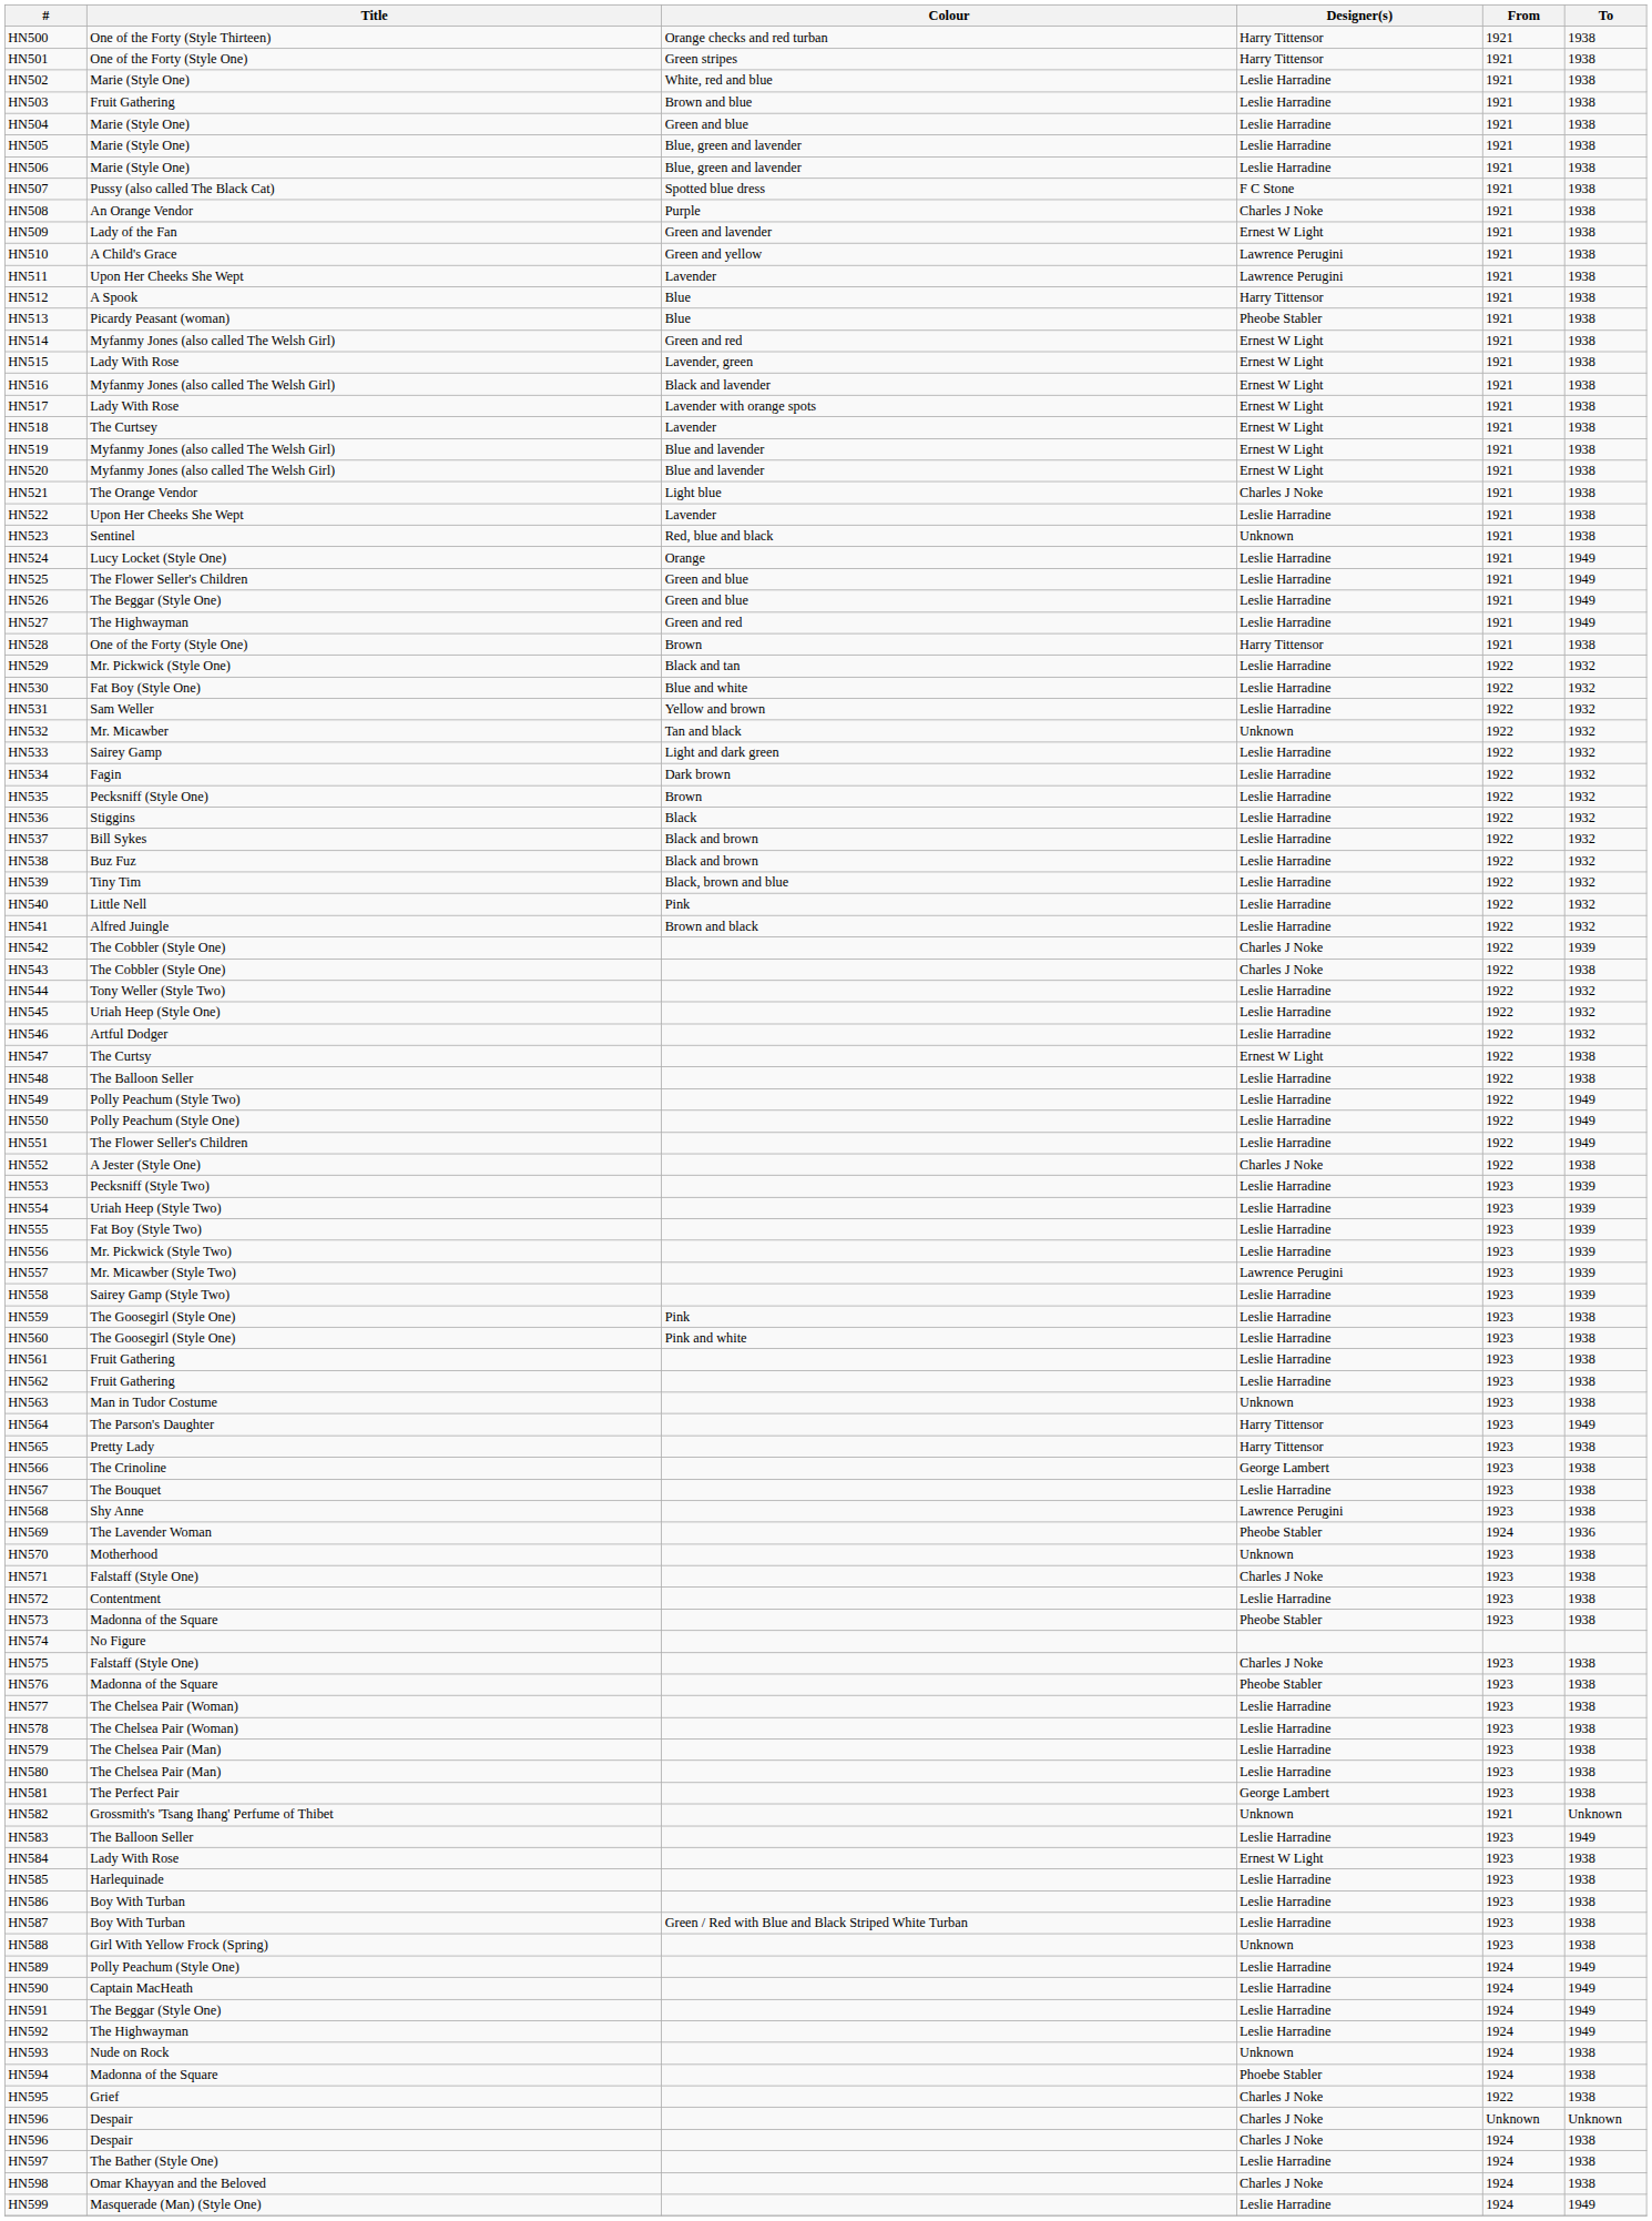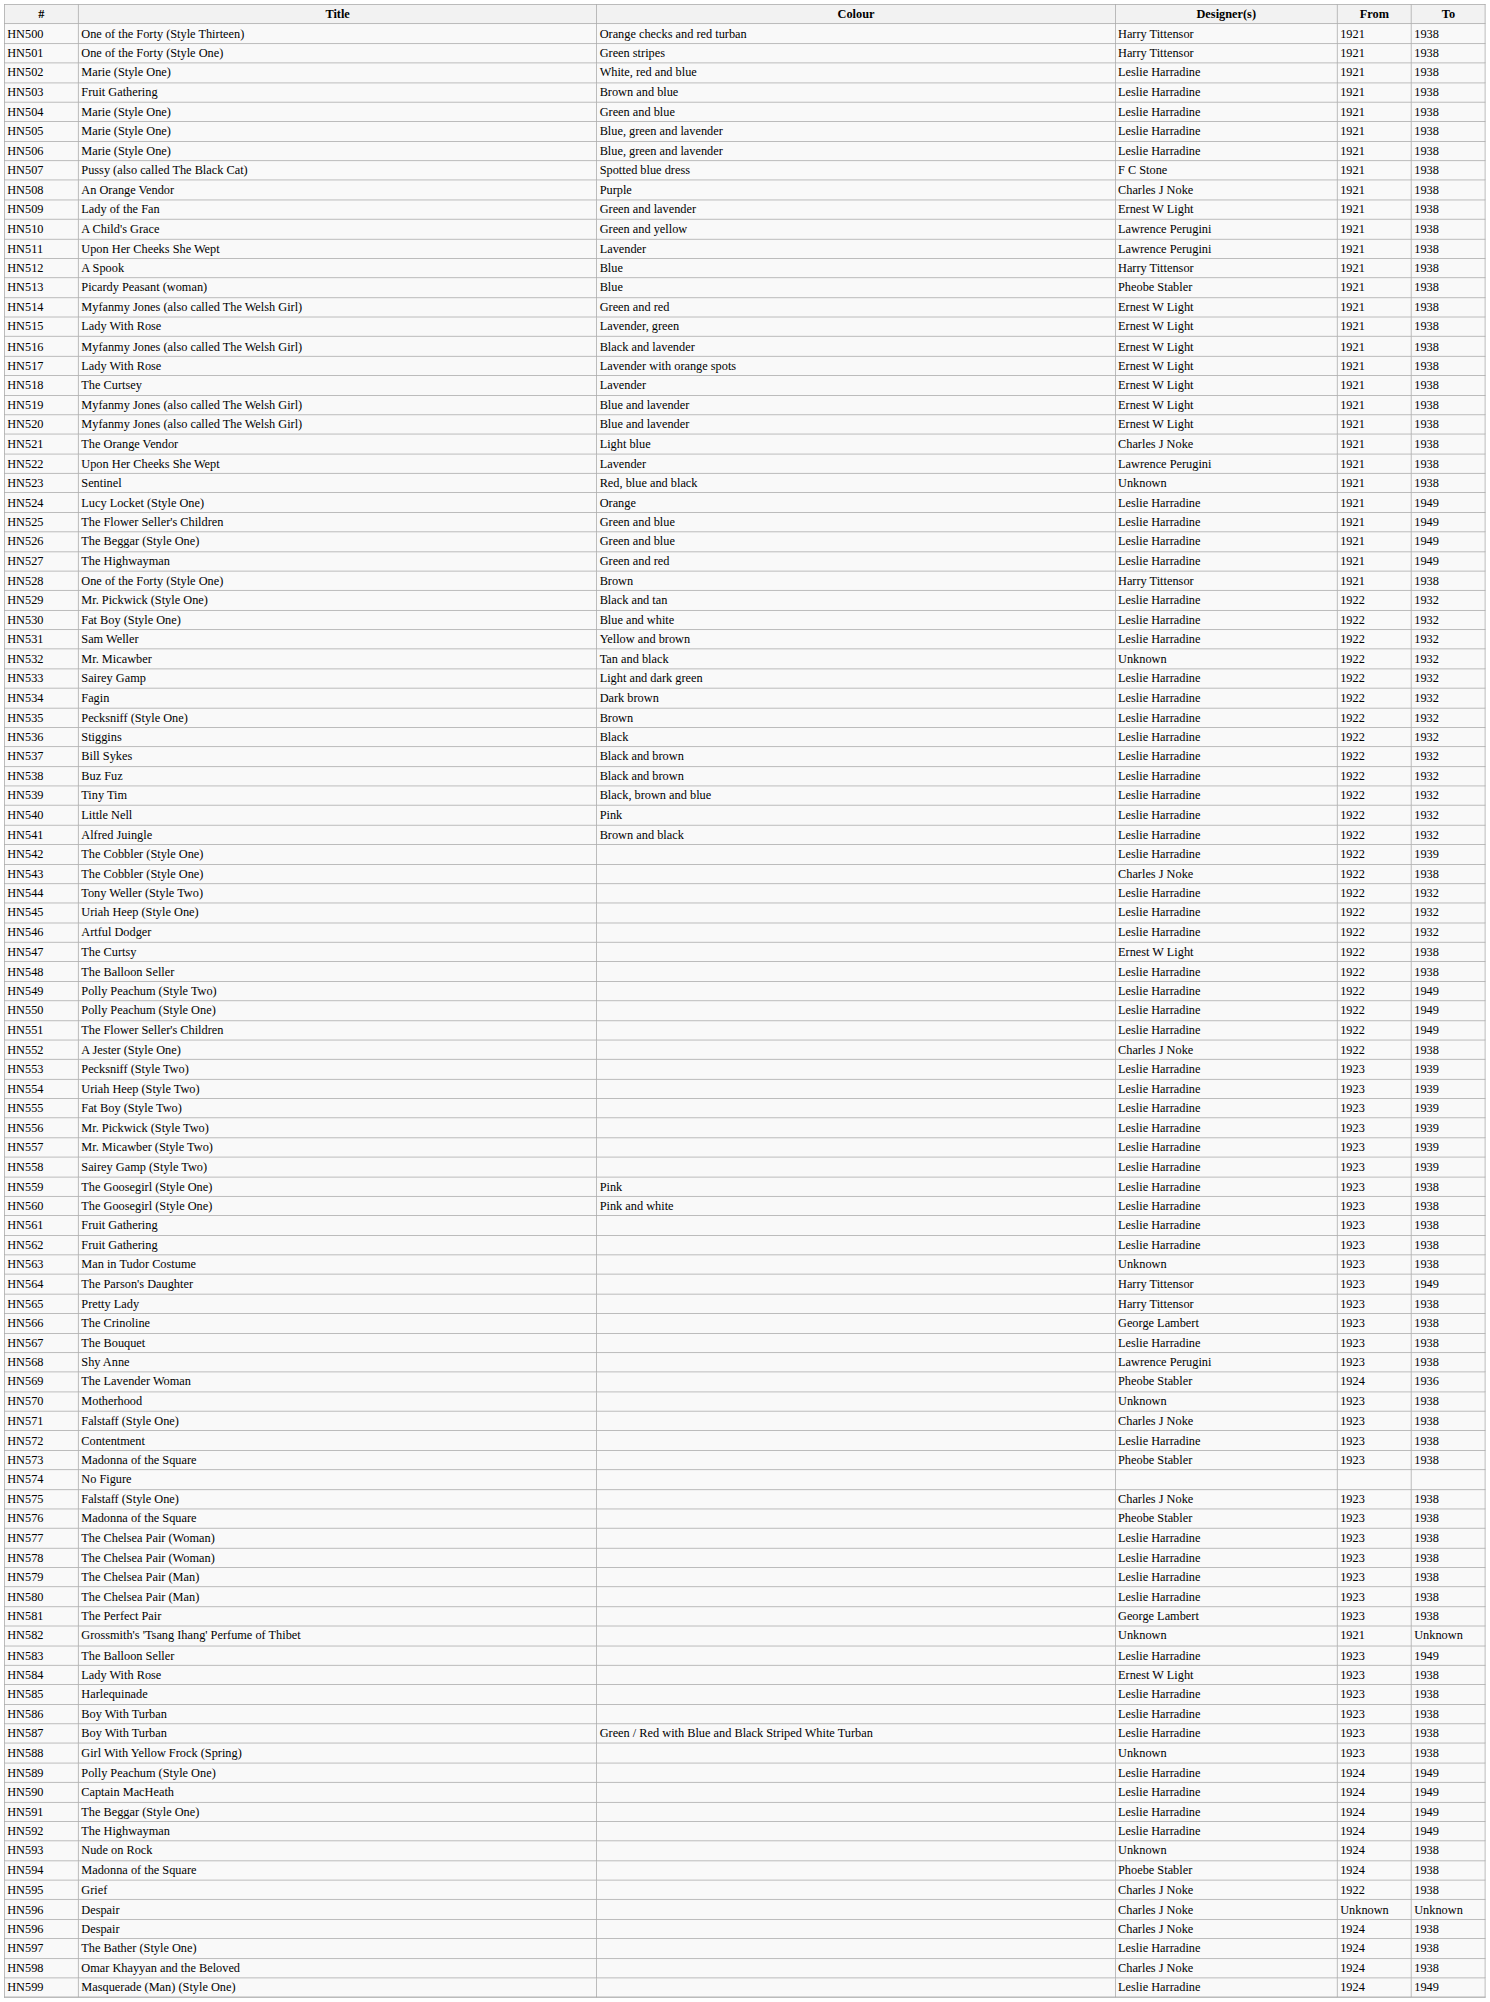HN522 | Designer(s): Leslie Harradine -> Lawrence Perugini
HN542 | Designer(s): Charles J Noke -> Leslie Harradine
HN557 | Designer(s): Lawrence Perugini -> Leslie Harradine
